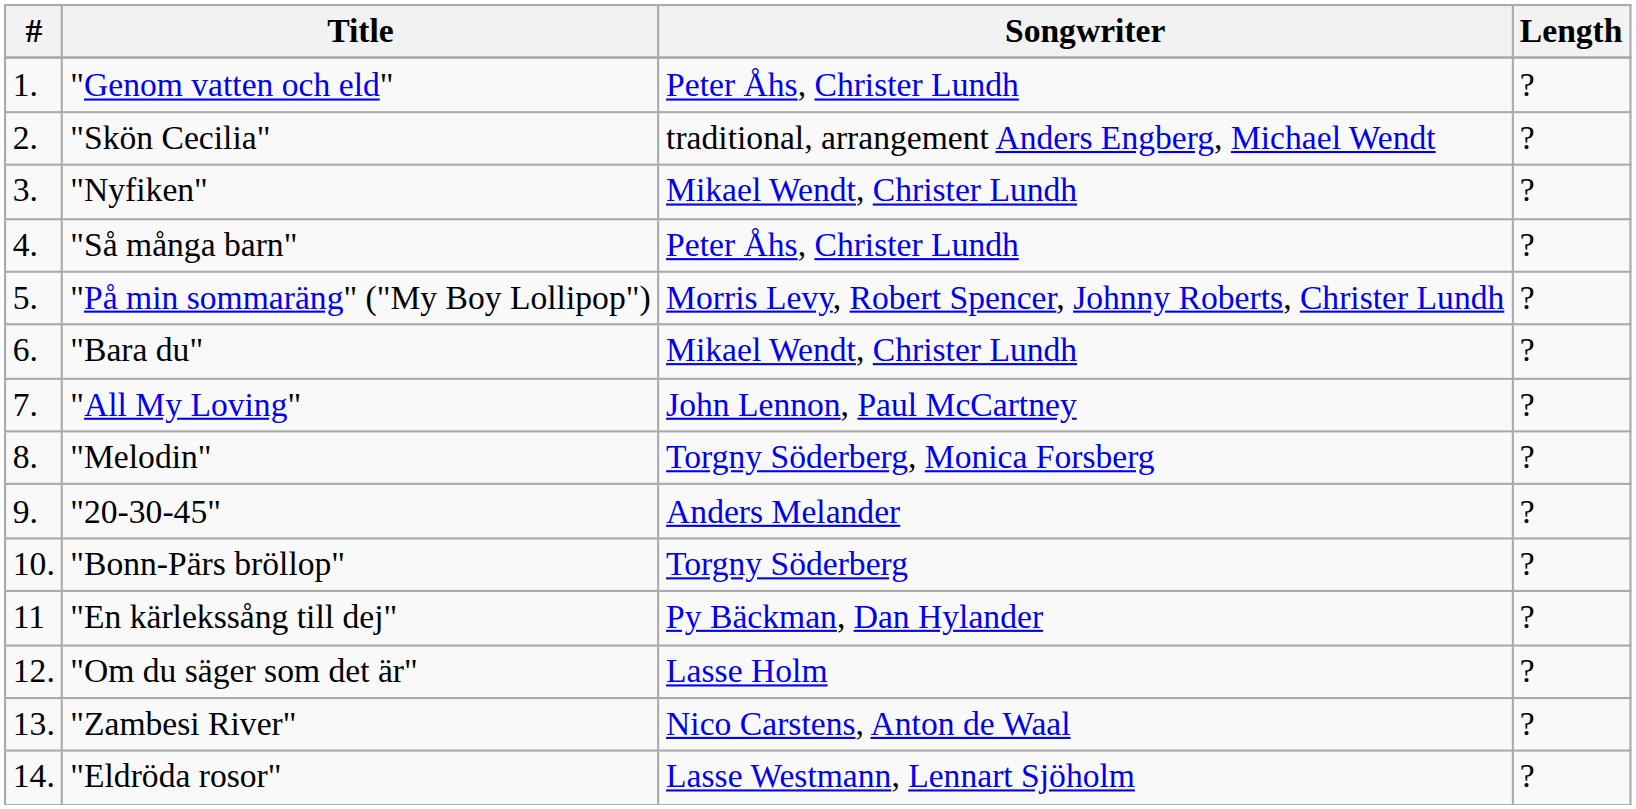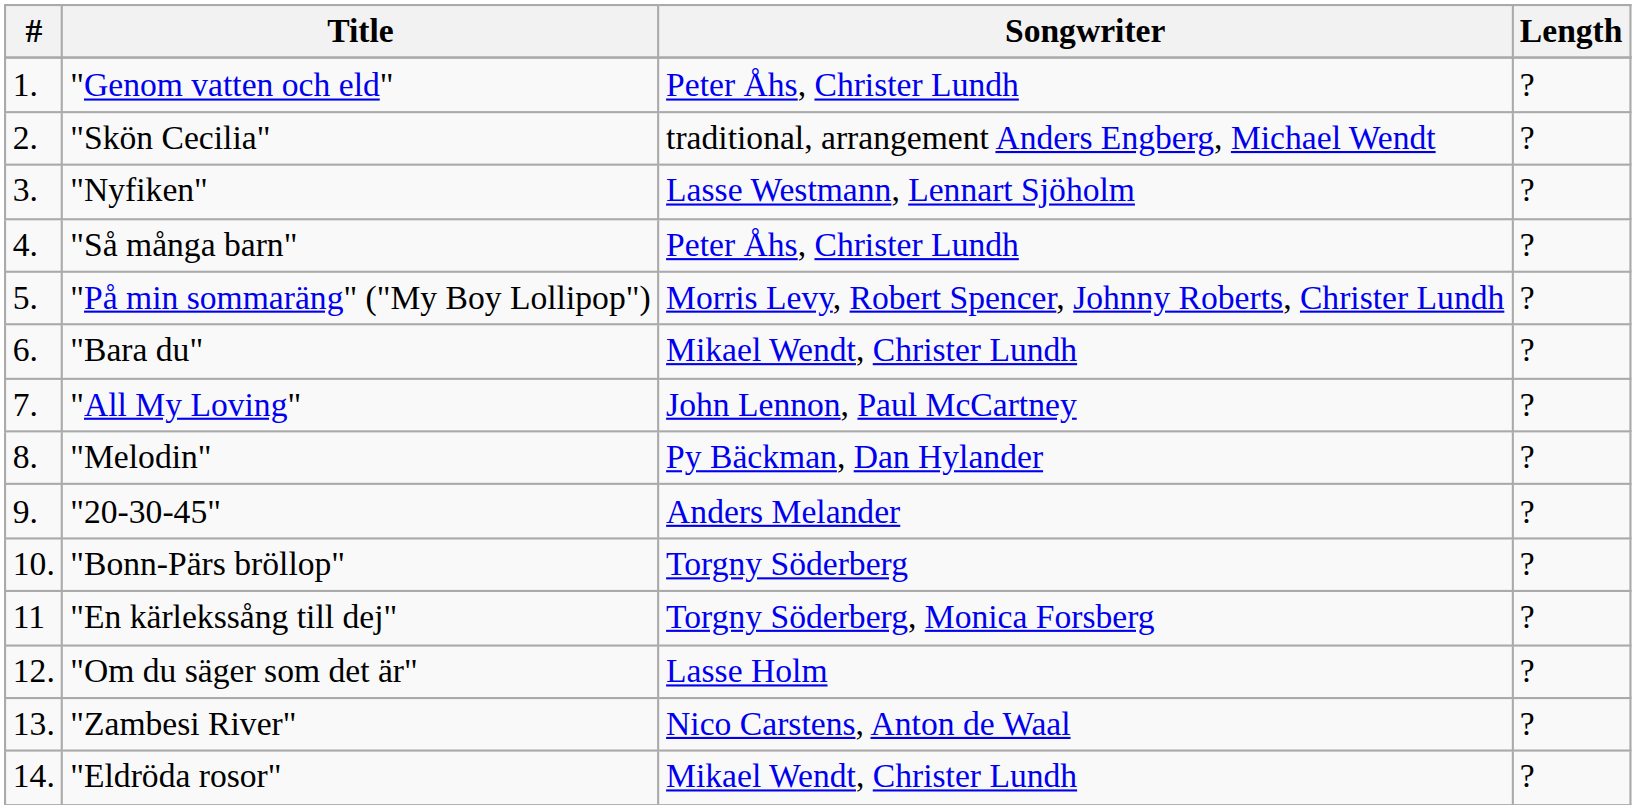"Nyfiken" | Songwriter: Mikael Wendt, Christer Lundh -> Lasse Westmann, Lennart Sjöholm
"Melodin" | Songwriter: Torgny Söderberg, Monica Forsberg -> Py Bäckman, Dan Hylander
"En kärlekssång till dej" | Songwriter: Py Bäckman, Dan Hylander -> Torgny Söderberg, Monica Forsberg
"Eldröda rosor" | Songwriter: Lasse Westmann, Lennart Sjöholm -> Mikael Wendt, Christer Lundh
